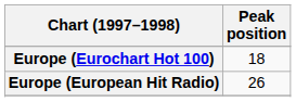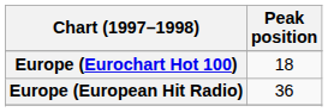Europe (European Hit Radio) | Peak position: 26 -> 36
